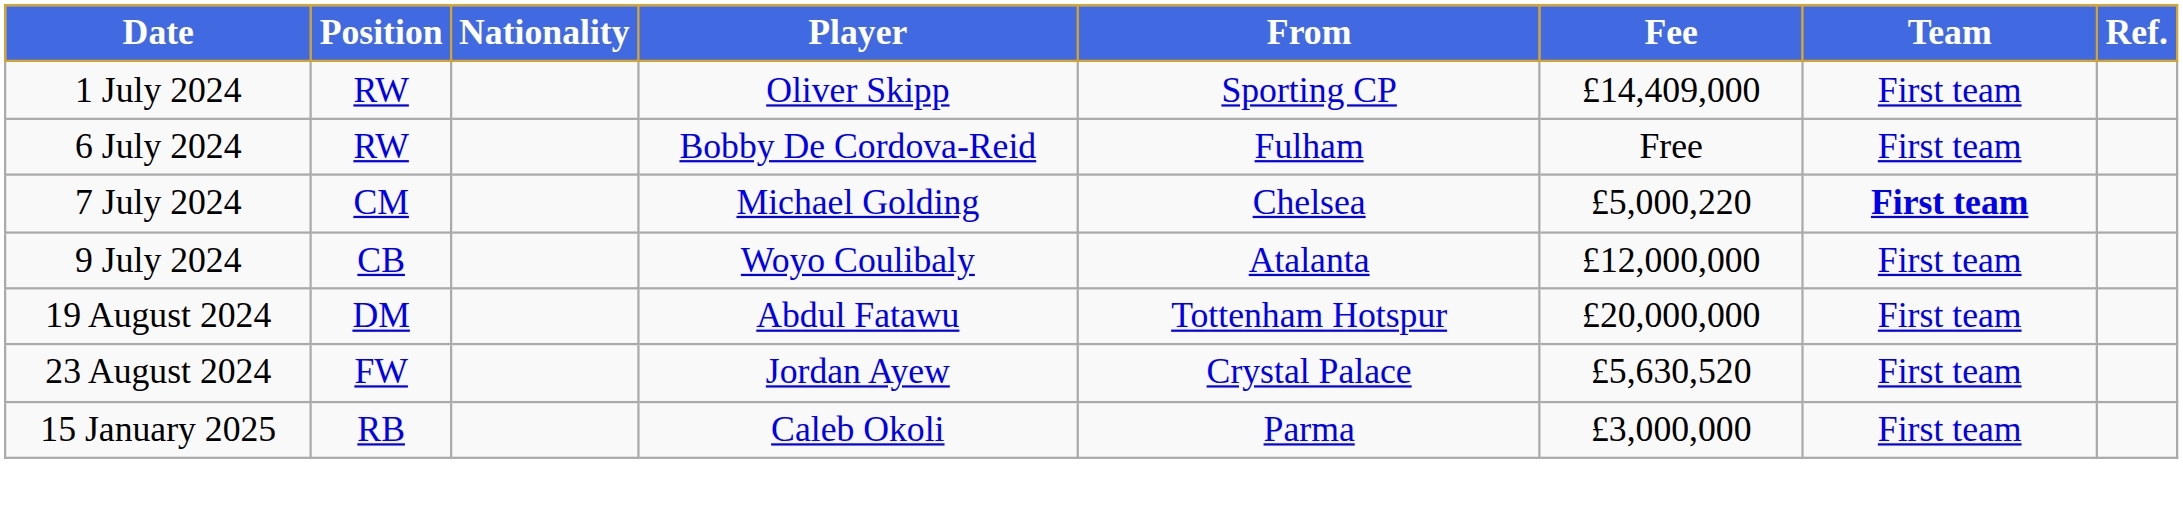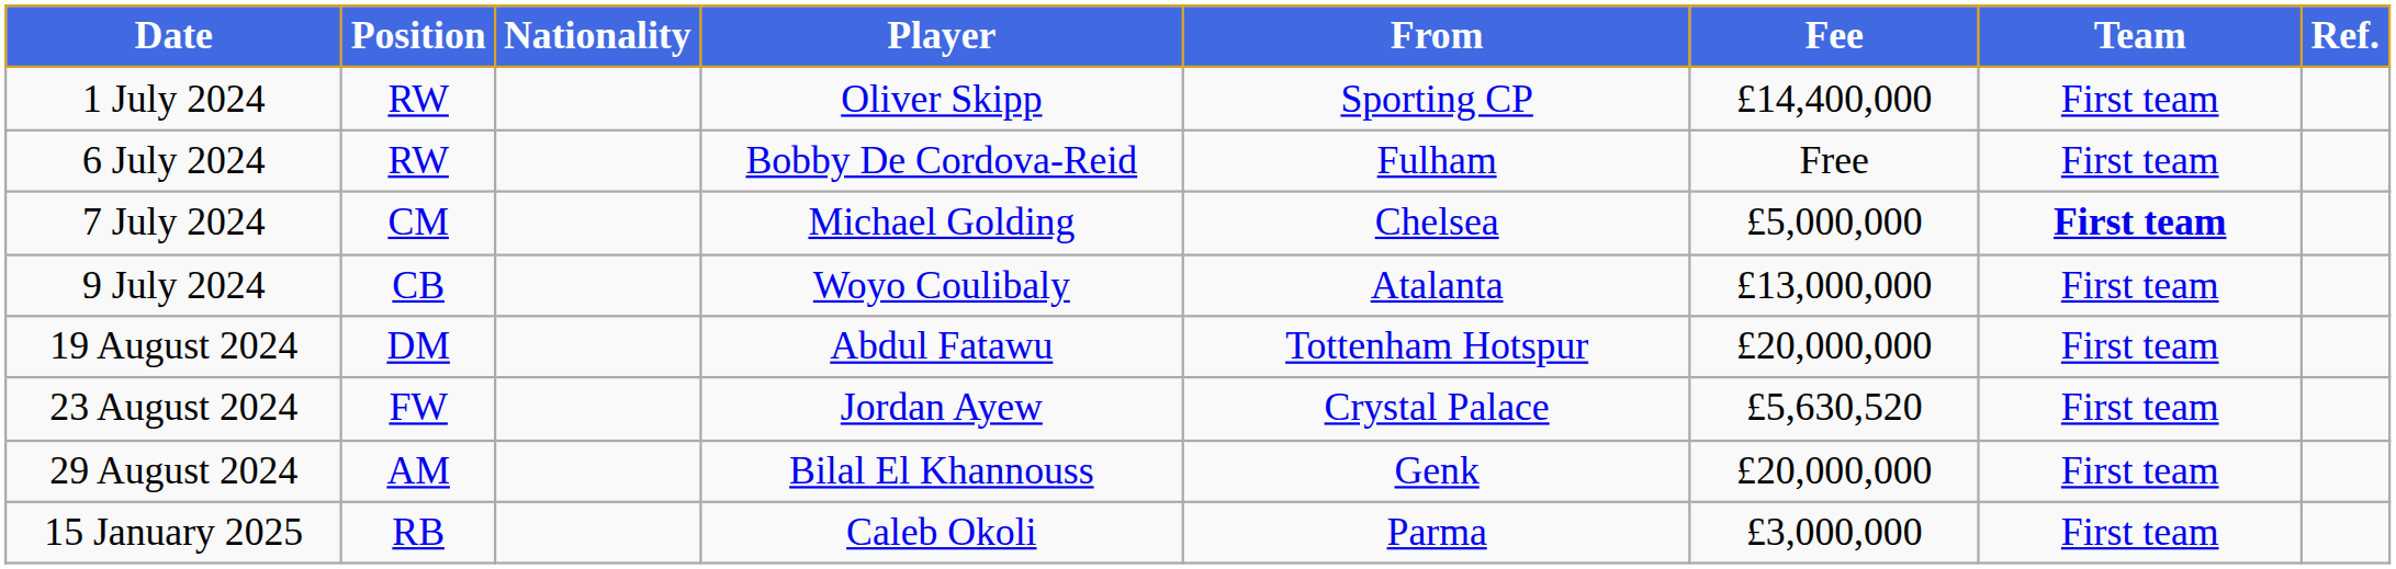1 July 2024 | Fee: £14,409,000 -> £14,400,000
7 July 2024 | Fee: £5,000,220 -> £5,000,000
9 July 2024 | Fee: £12,000,000 -> £13,000,000
+ row: 29 August 2024 | AM | Bilal El Khannouss | Genk | £20,000,000 | First team
